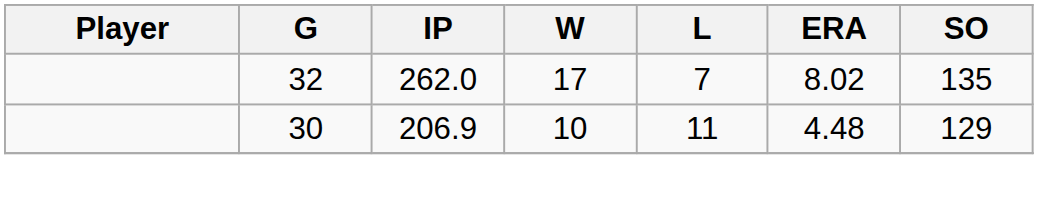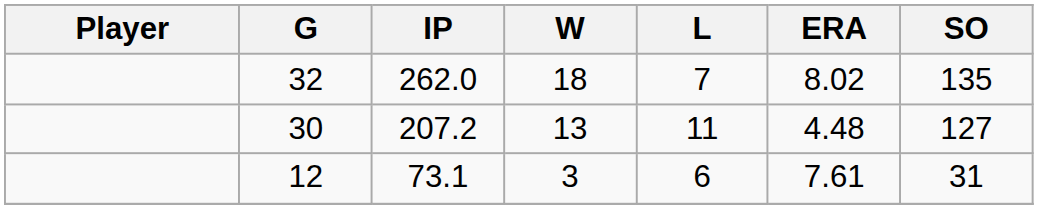32 | W: 17 -> 18
30 | IP: 206.9 -> 207.2
30 | W: 10 -> 13
30 | SO: 129 -> 127
+ row: 12 | 73.1 | 3 | 6 | 7.61 | 31
